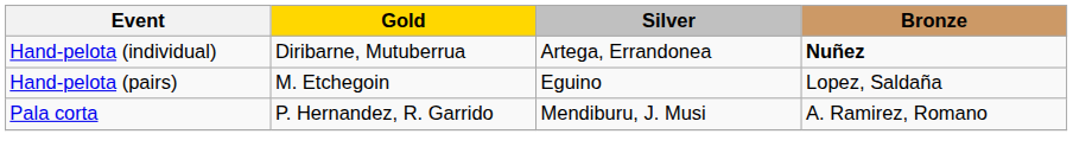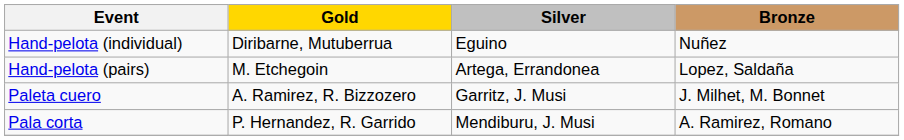Hand-pelota (individual) | Silver: Artega, Errandonea -> Eguino
Hand-pelota (individual) | Bronze: bold -> normal
Hand-pelota (pairs) | Silver: Eguino -> Artega, Errandonea
+ row: Paleta cuero | A. Ramirez, R. Bizzozero | Garritz, J. Musi | J. Milhet, M. Bonnet
